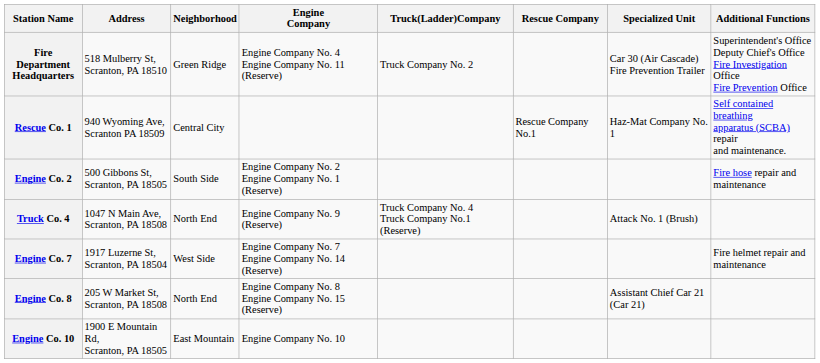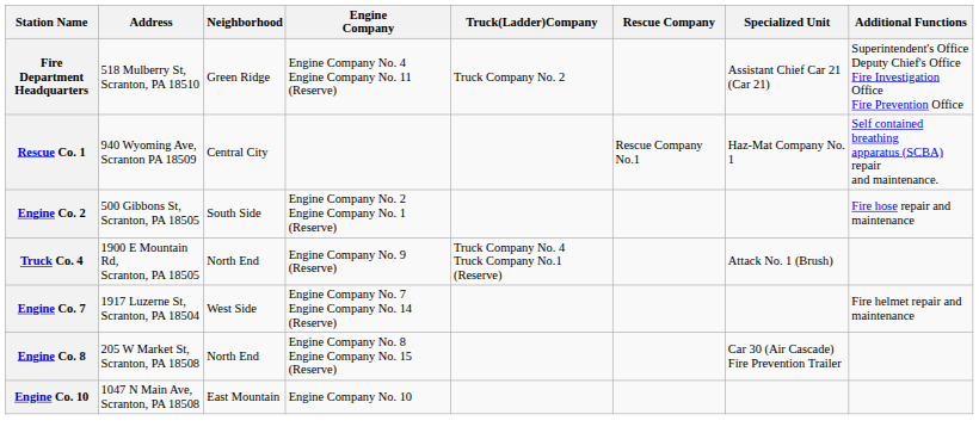Fire Department Headquarters | Specialized Unit: Car 30 (Air Cascade) Fire Prevention Trailer -> Assistant Chief Car 21 (Car 21)
Truck Co. 4 | Address: 1047 N Main Ave, Scranton, PA 18508 -> 1900 E Mountain Rd, Scranton, PA 18505
Engine Co. 8 | Specialized Unit: Assistant Chief Car 21 (Car 21) -> Car 30 (Air Cascade) Fire Prevention Trailer
Engine Co. 10 | Address: 1900 E Mountain Rd, Scranton, PA 18505 -> 1047 N Main Ave, Scranton, PA 18508
